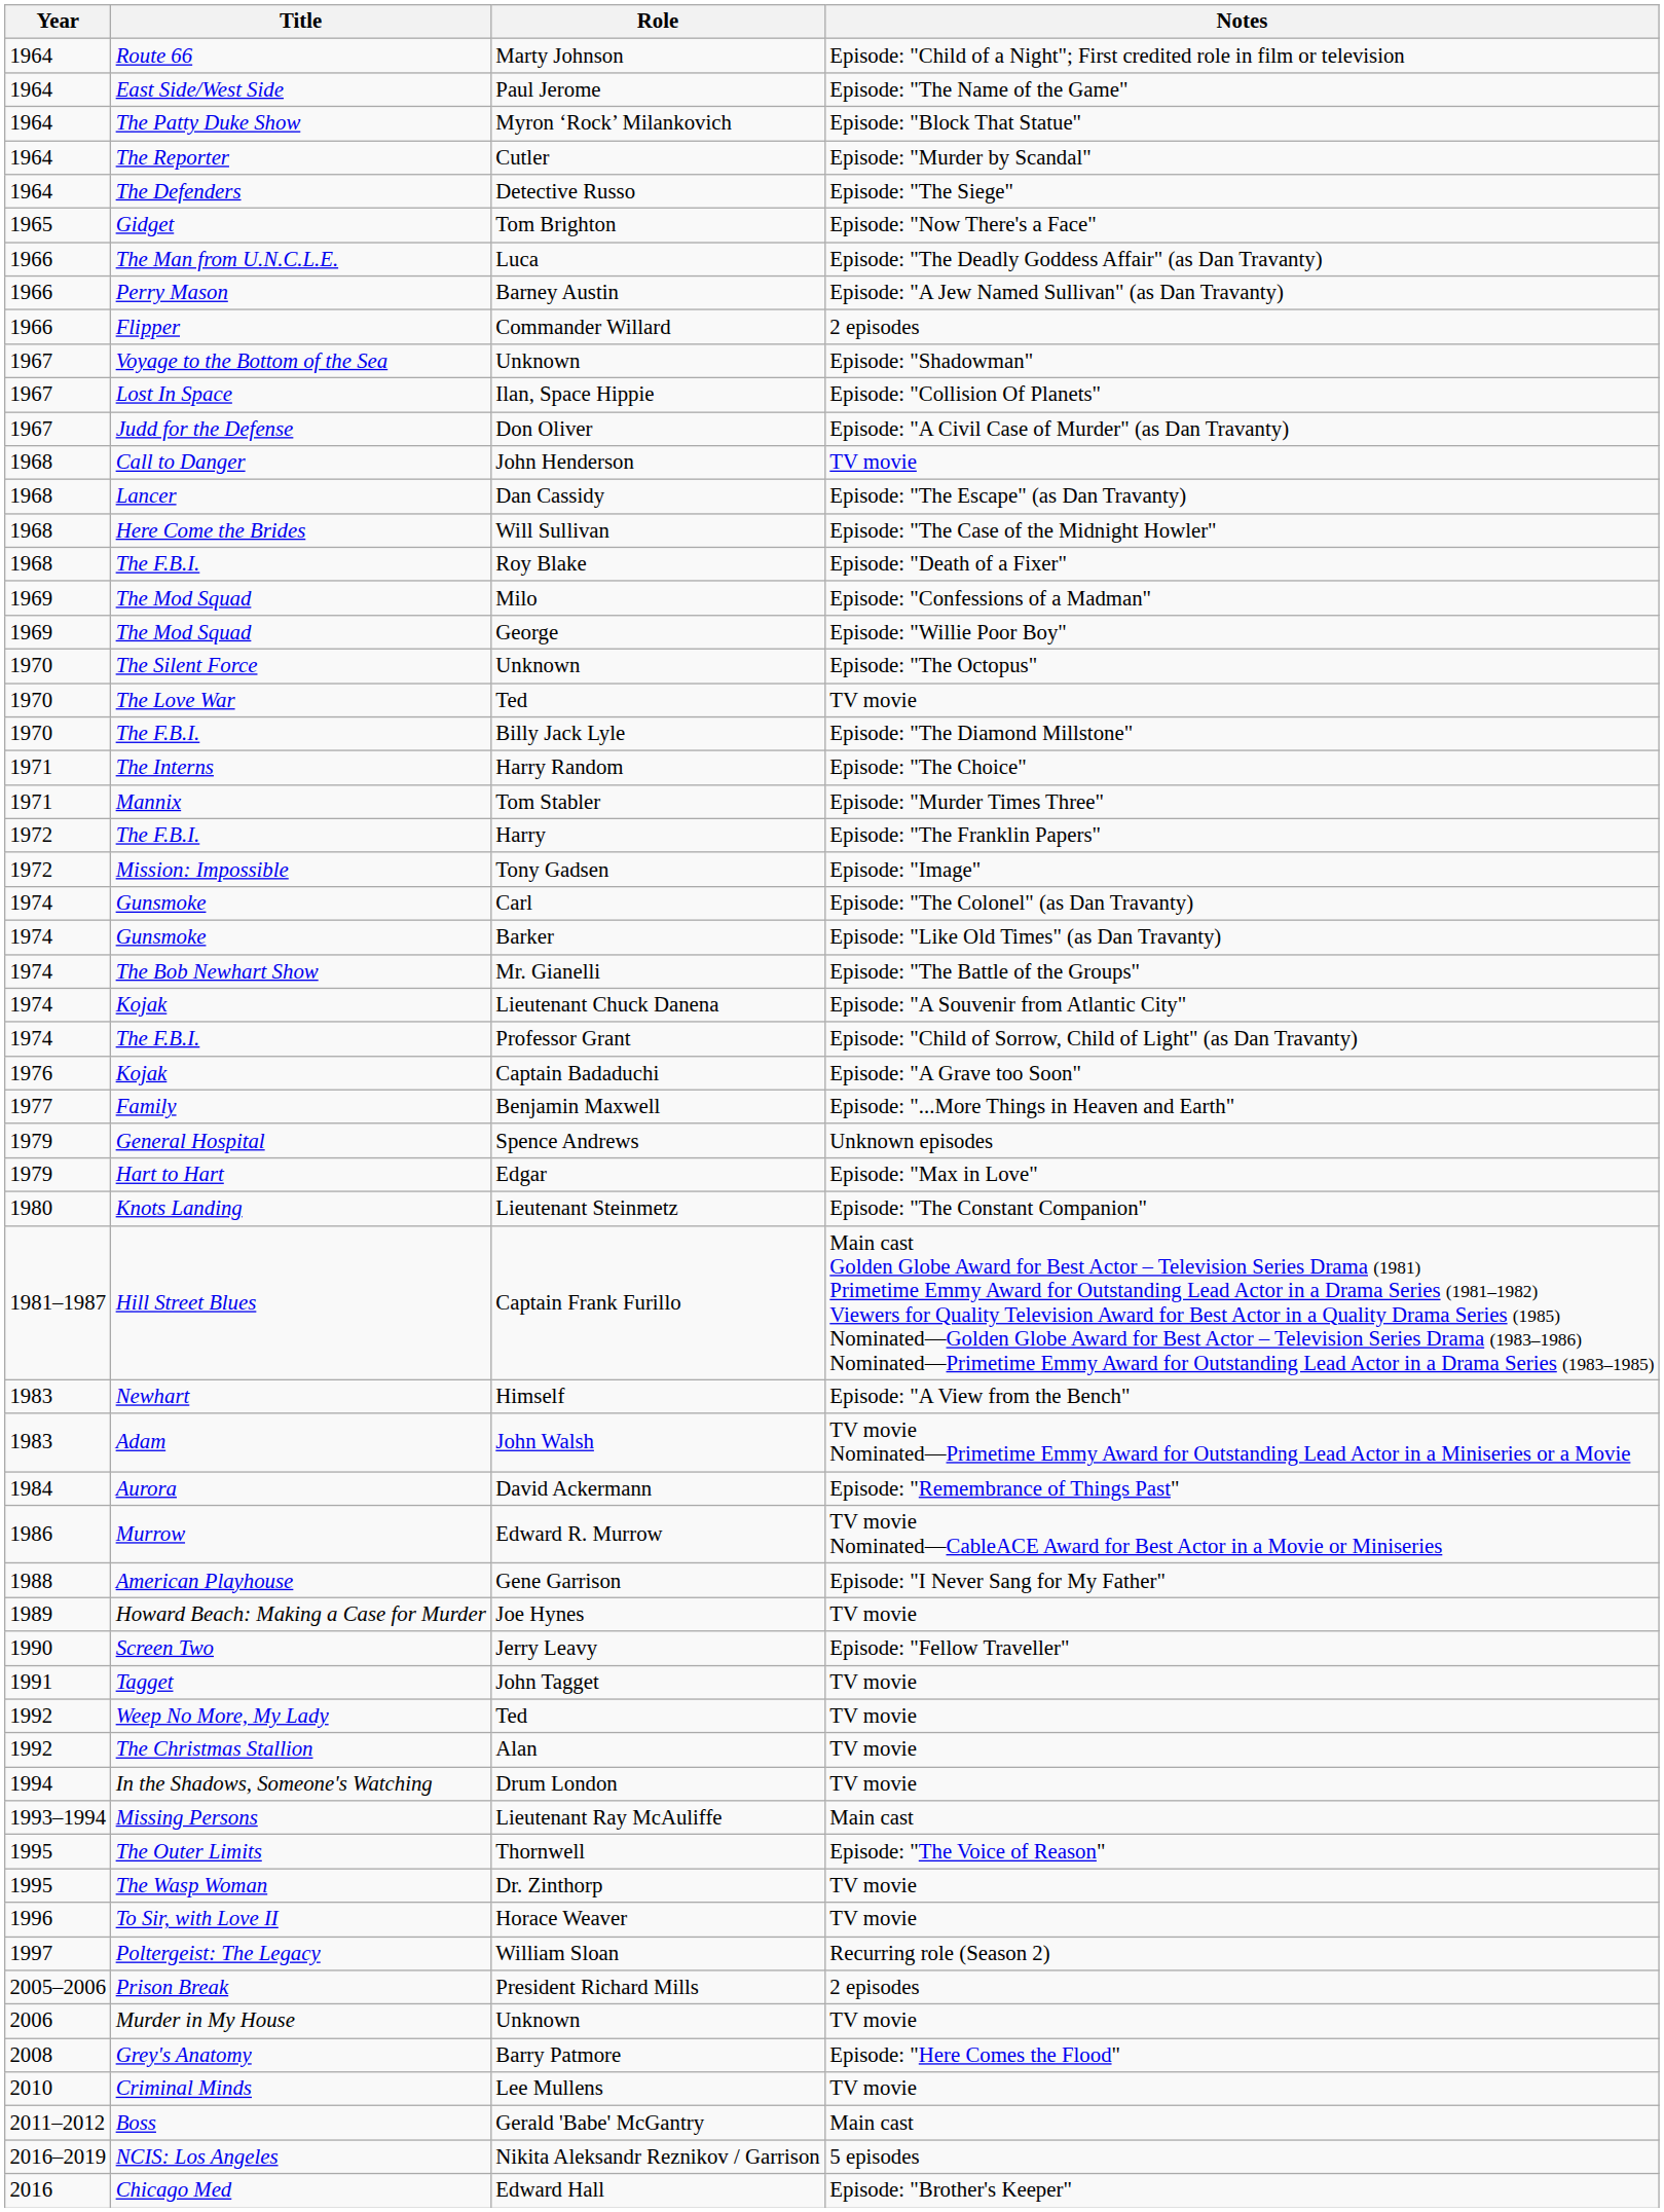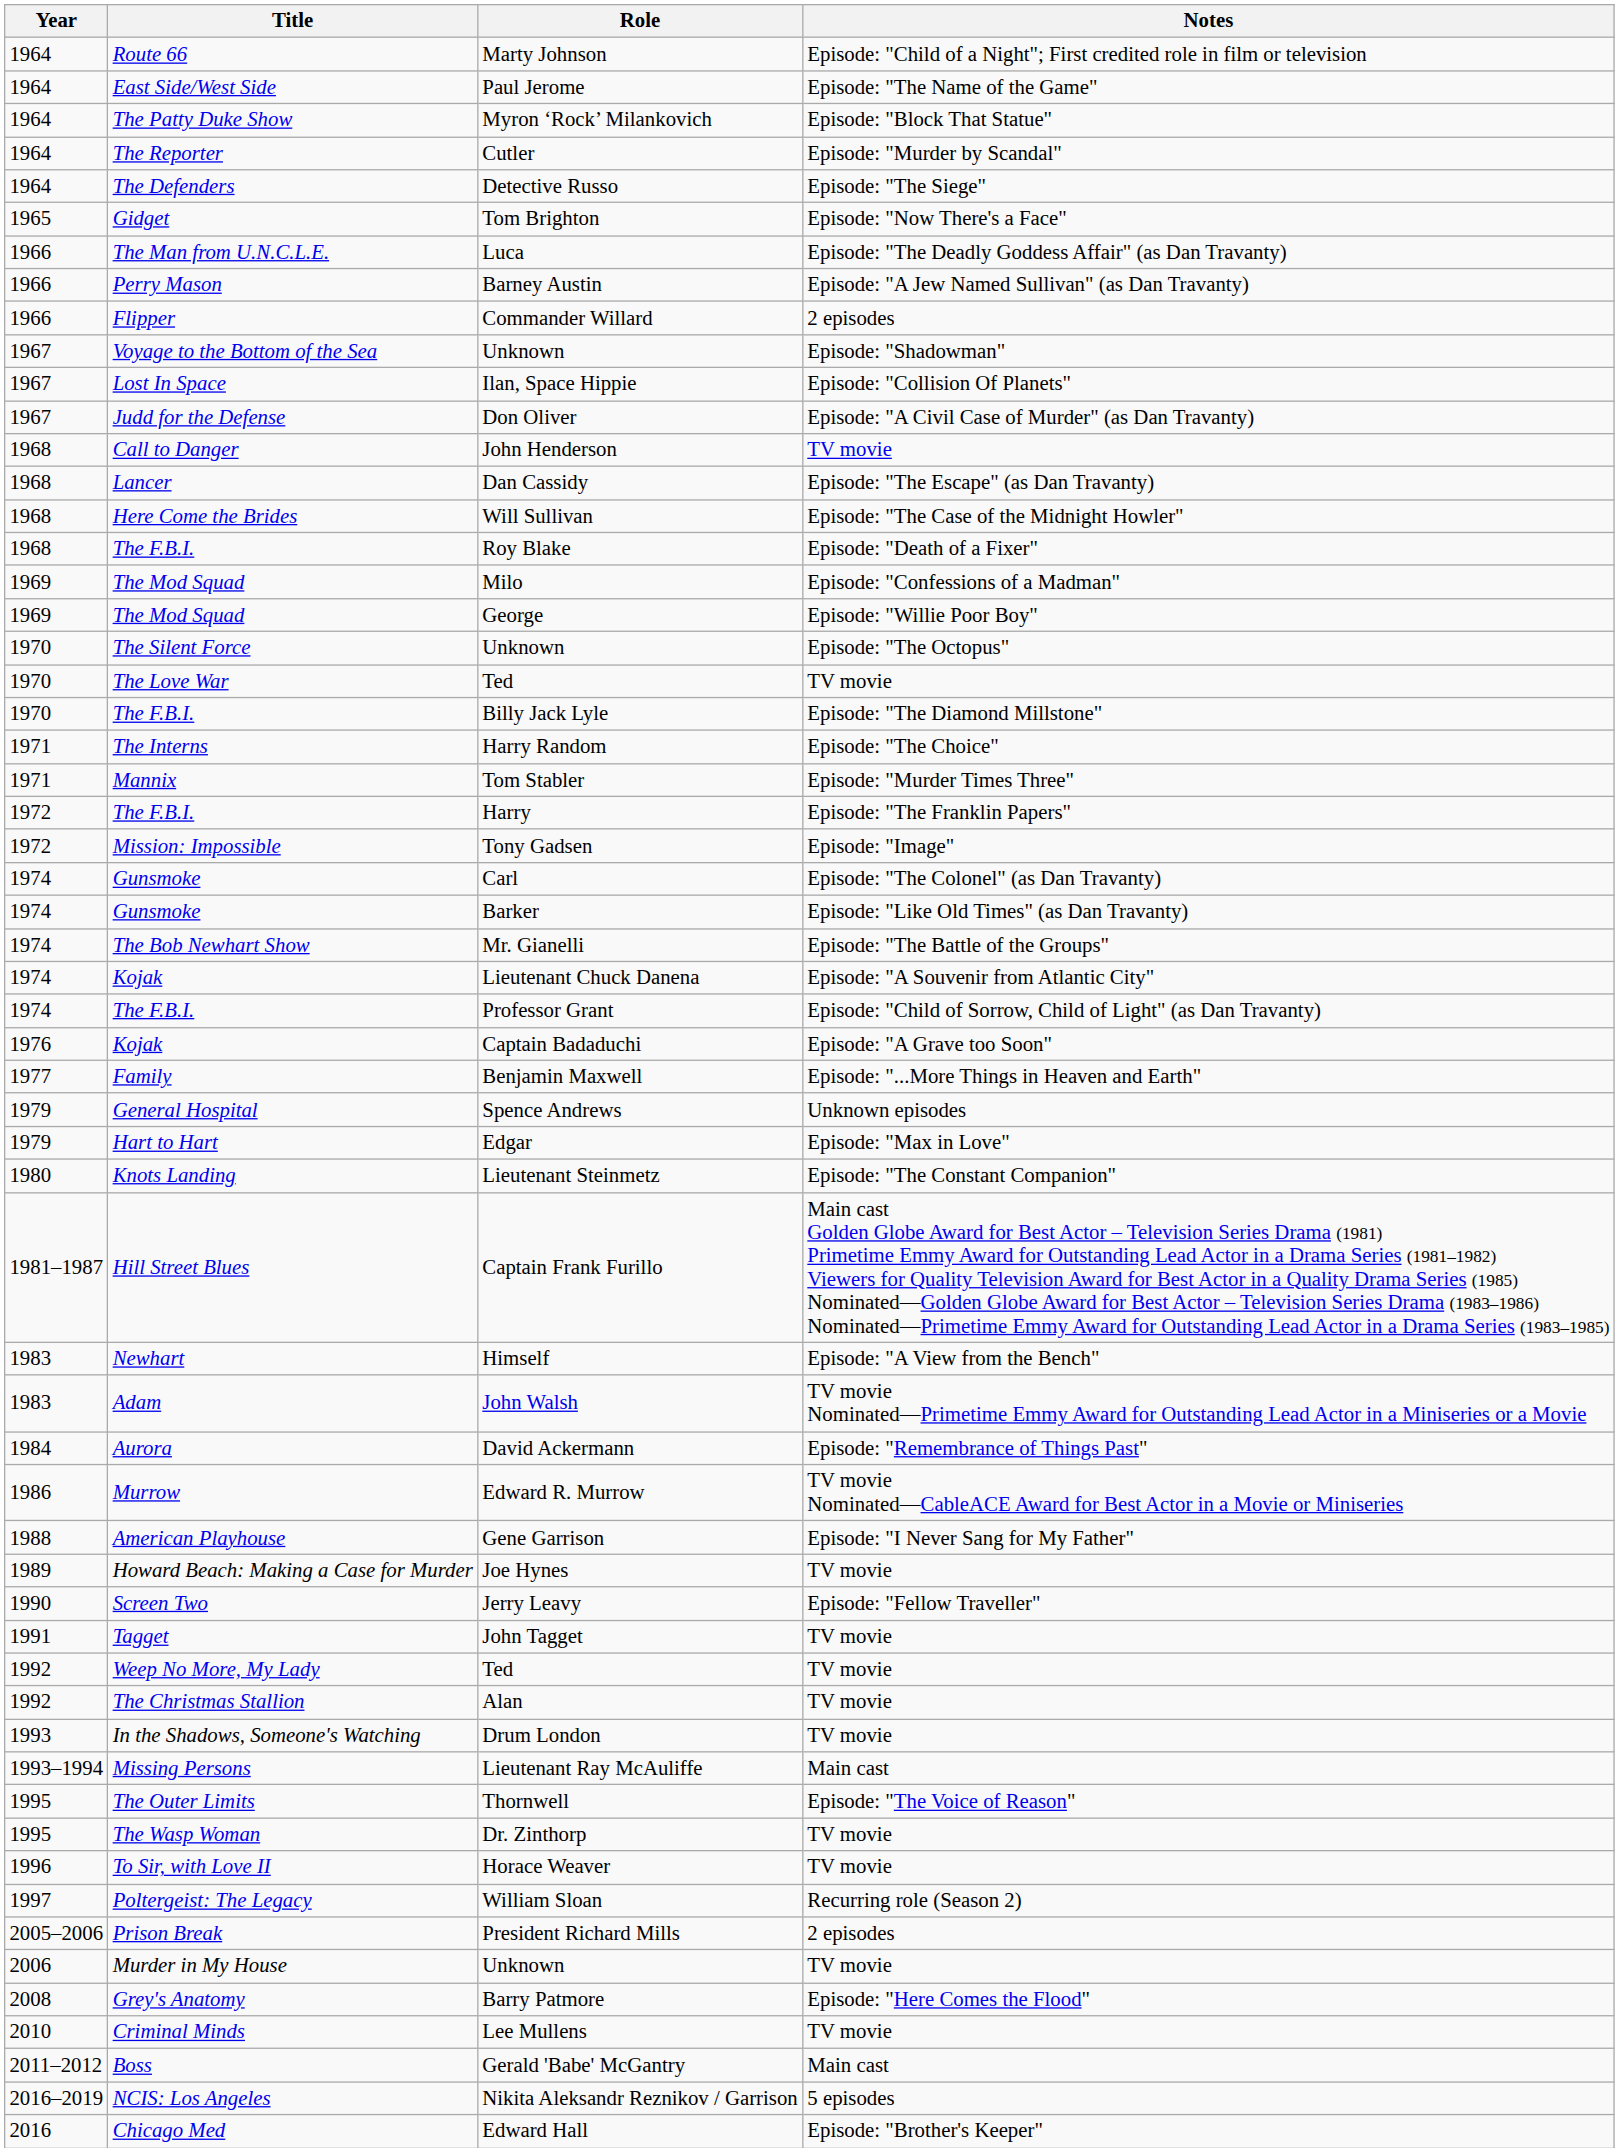Drum London | Year: 1994 -> 1993
